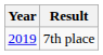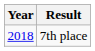7th place | Year: 2019 -> 2018
